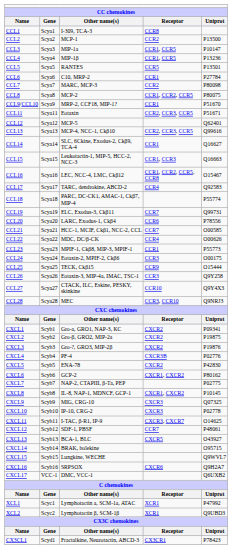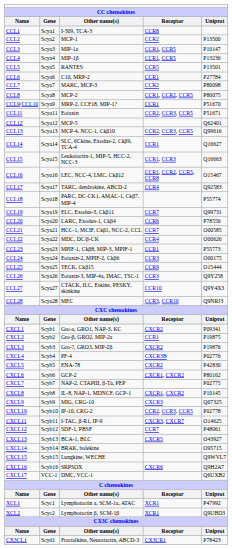CXCL2 | column 4: CXCR2 -> CCR1
CXCL10 | column 4: CXCR3 -> CCR2, CCR3, CCR5
